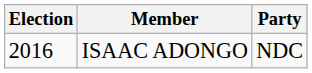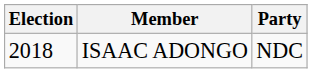ISAAC ADONGO | Election: 2016 -> 2018
